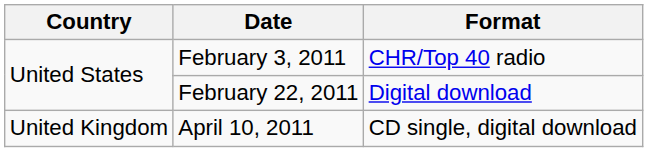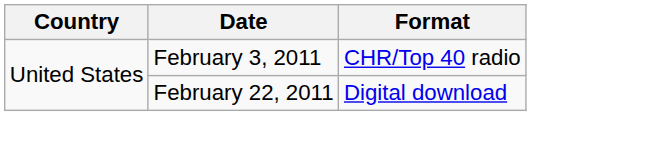- row: United Kingdom | April 10, 2011 | CD single, digital download
